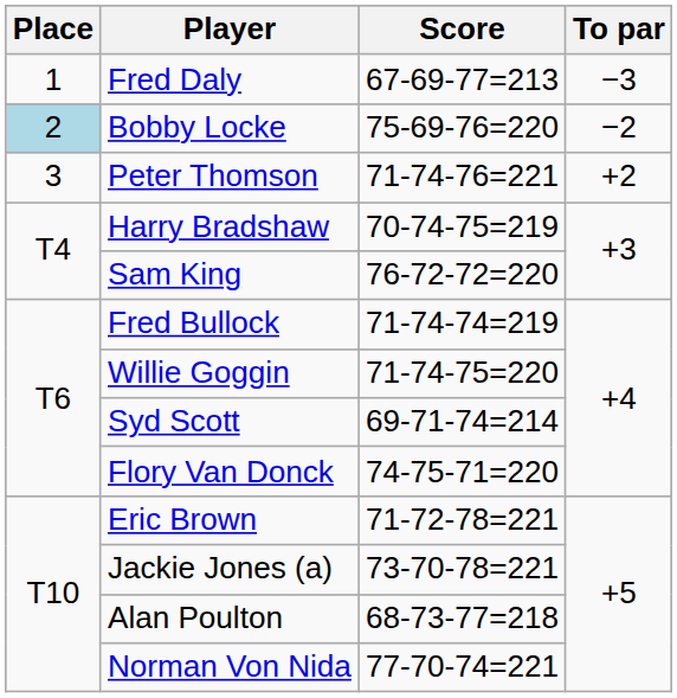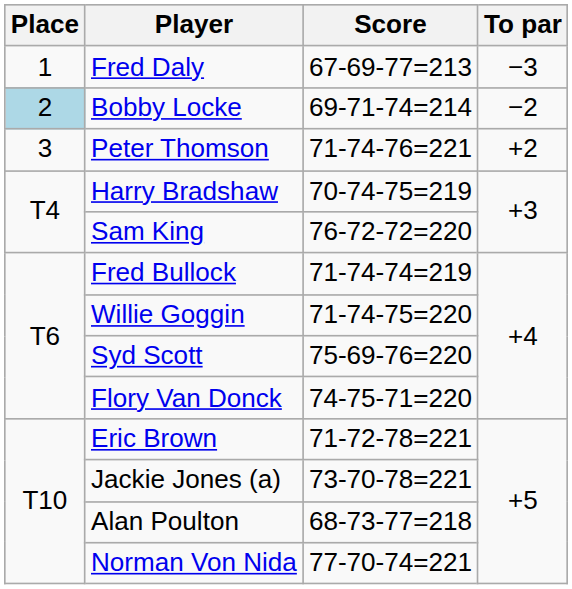Bobby Locke | Score: 75-69-76=220 -> 69-71-74=214
Syd Scott | Score: 69-71-74=214 -> 75-69-76=220
